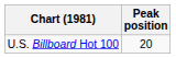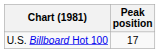U.S. Billboard Hot 100 | Peak position: 20 -> 17
